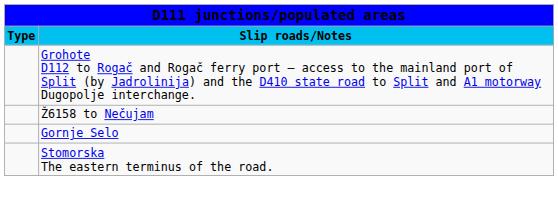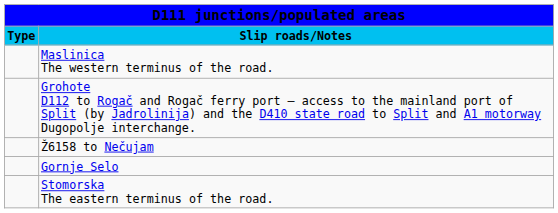+ row: Maslinica The western terminus of the road.
